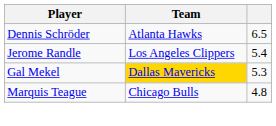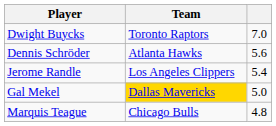+ row: Dwight Buycks | Toronto Raptors | 7.0
Dennis Schröder | column 3: 6.5 -> 5.6
Gal Mekel | column 3: 5.3 -> 5.0
